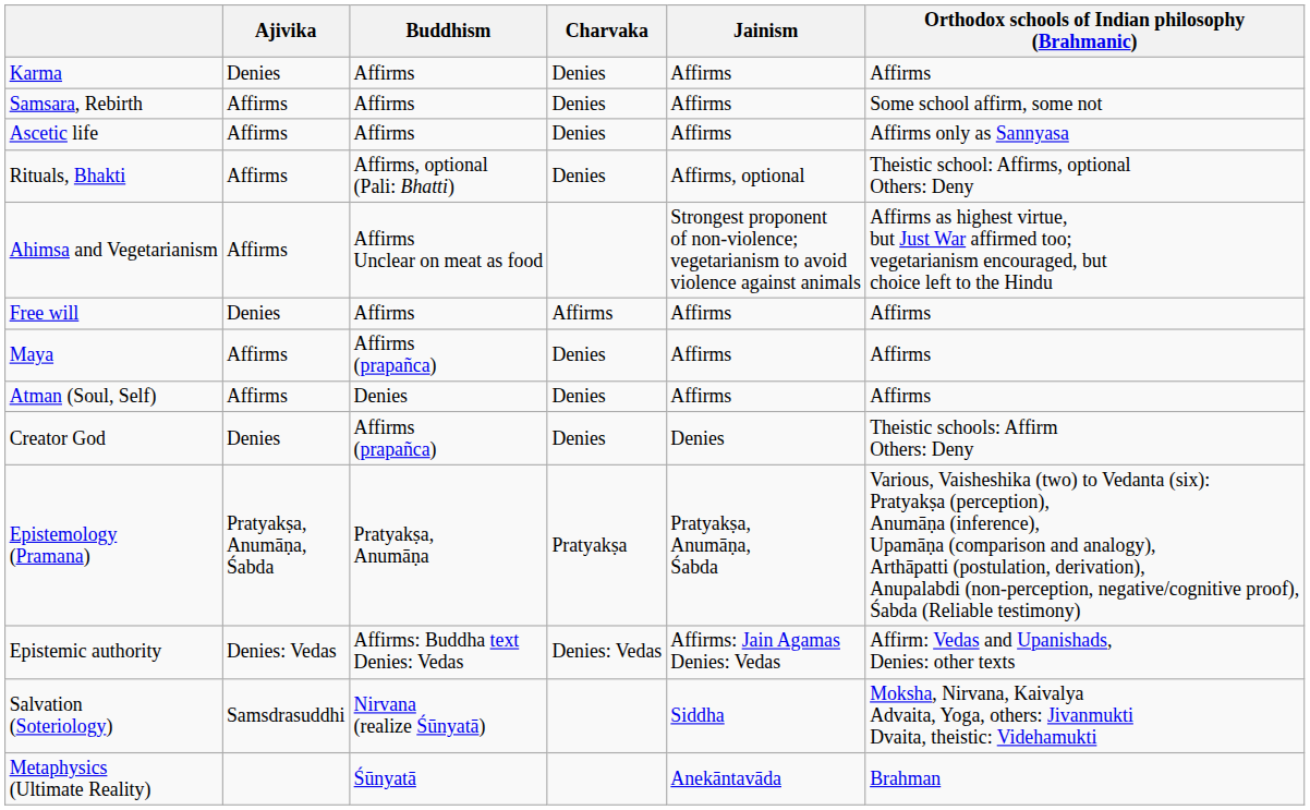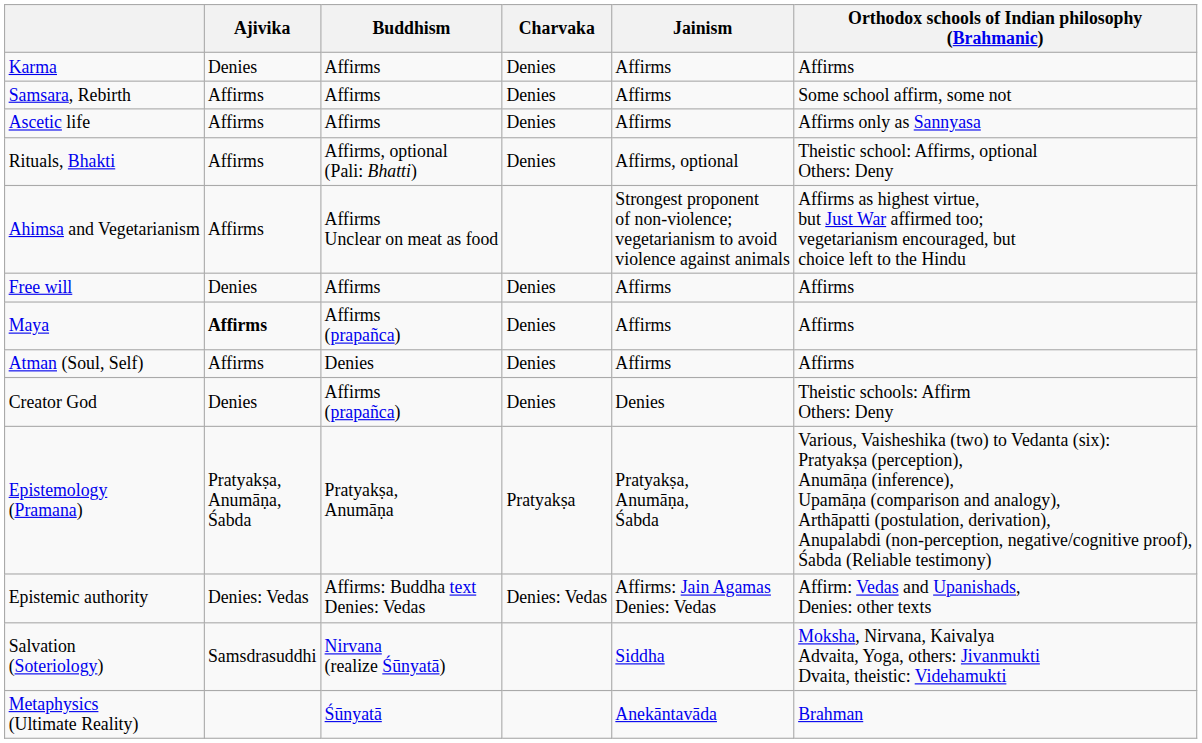Free will | Charvaka: Affirms -> Denies
Maya | Ajivika: normal -> bold
